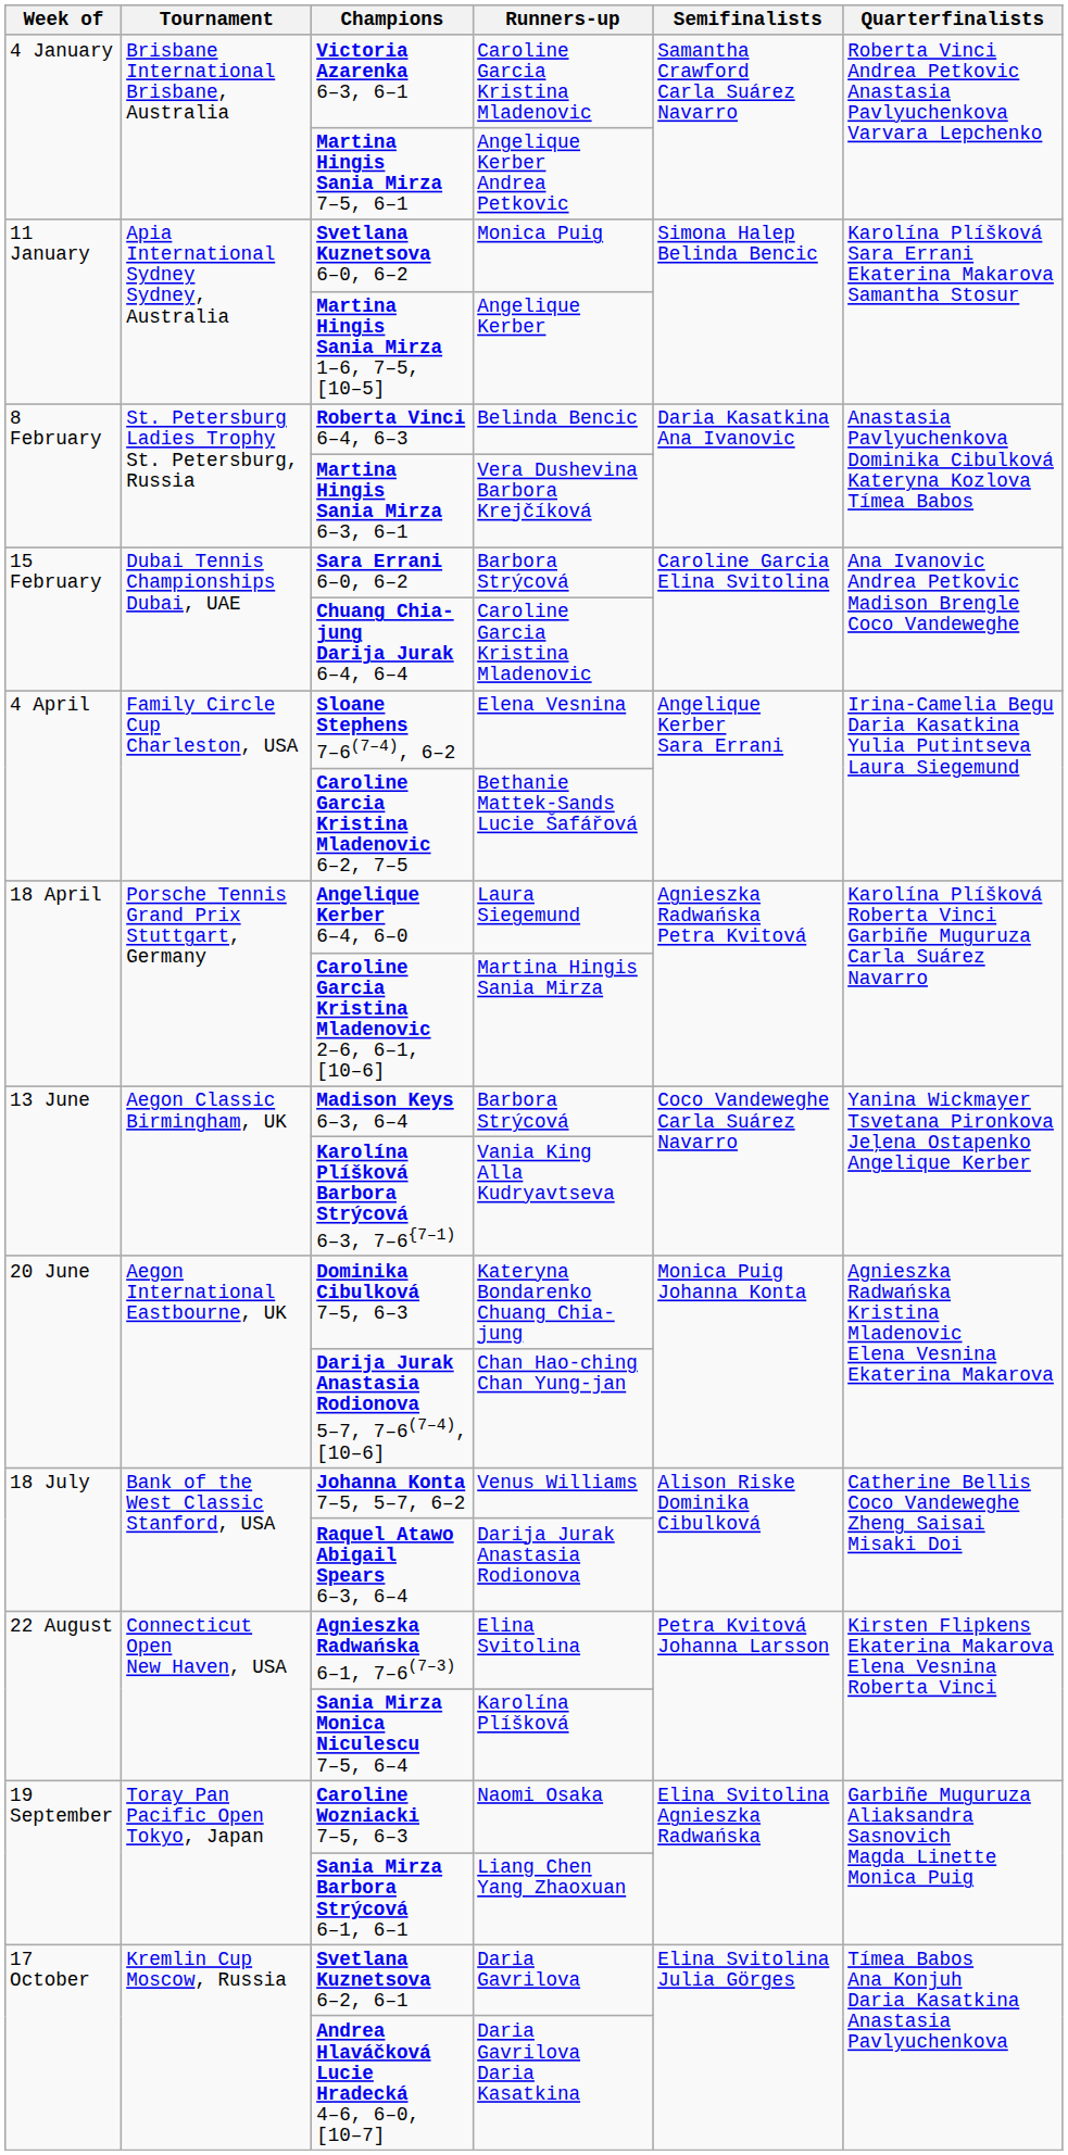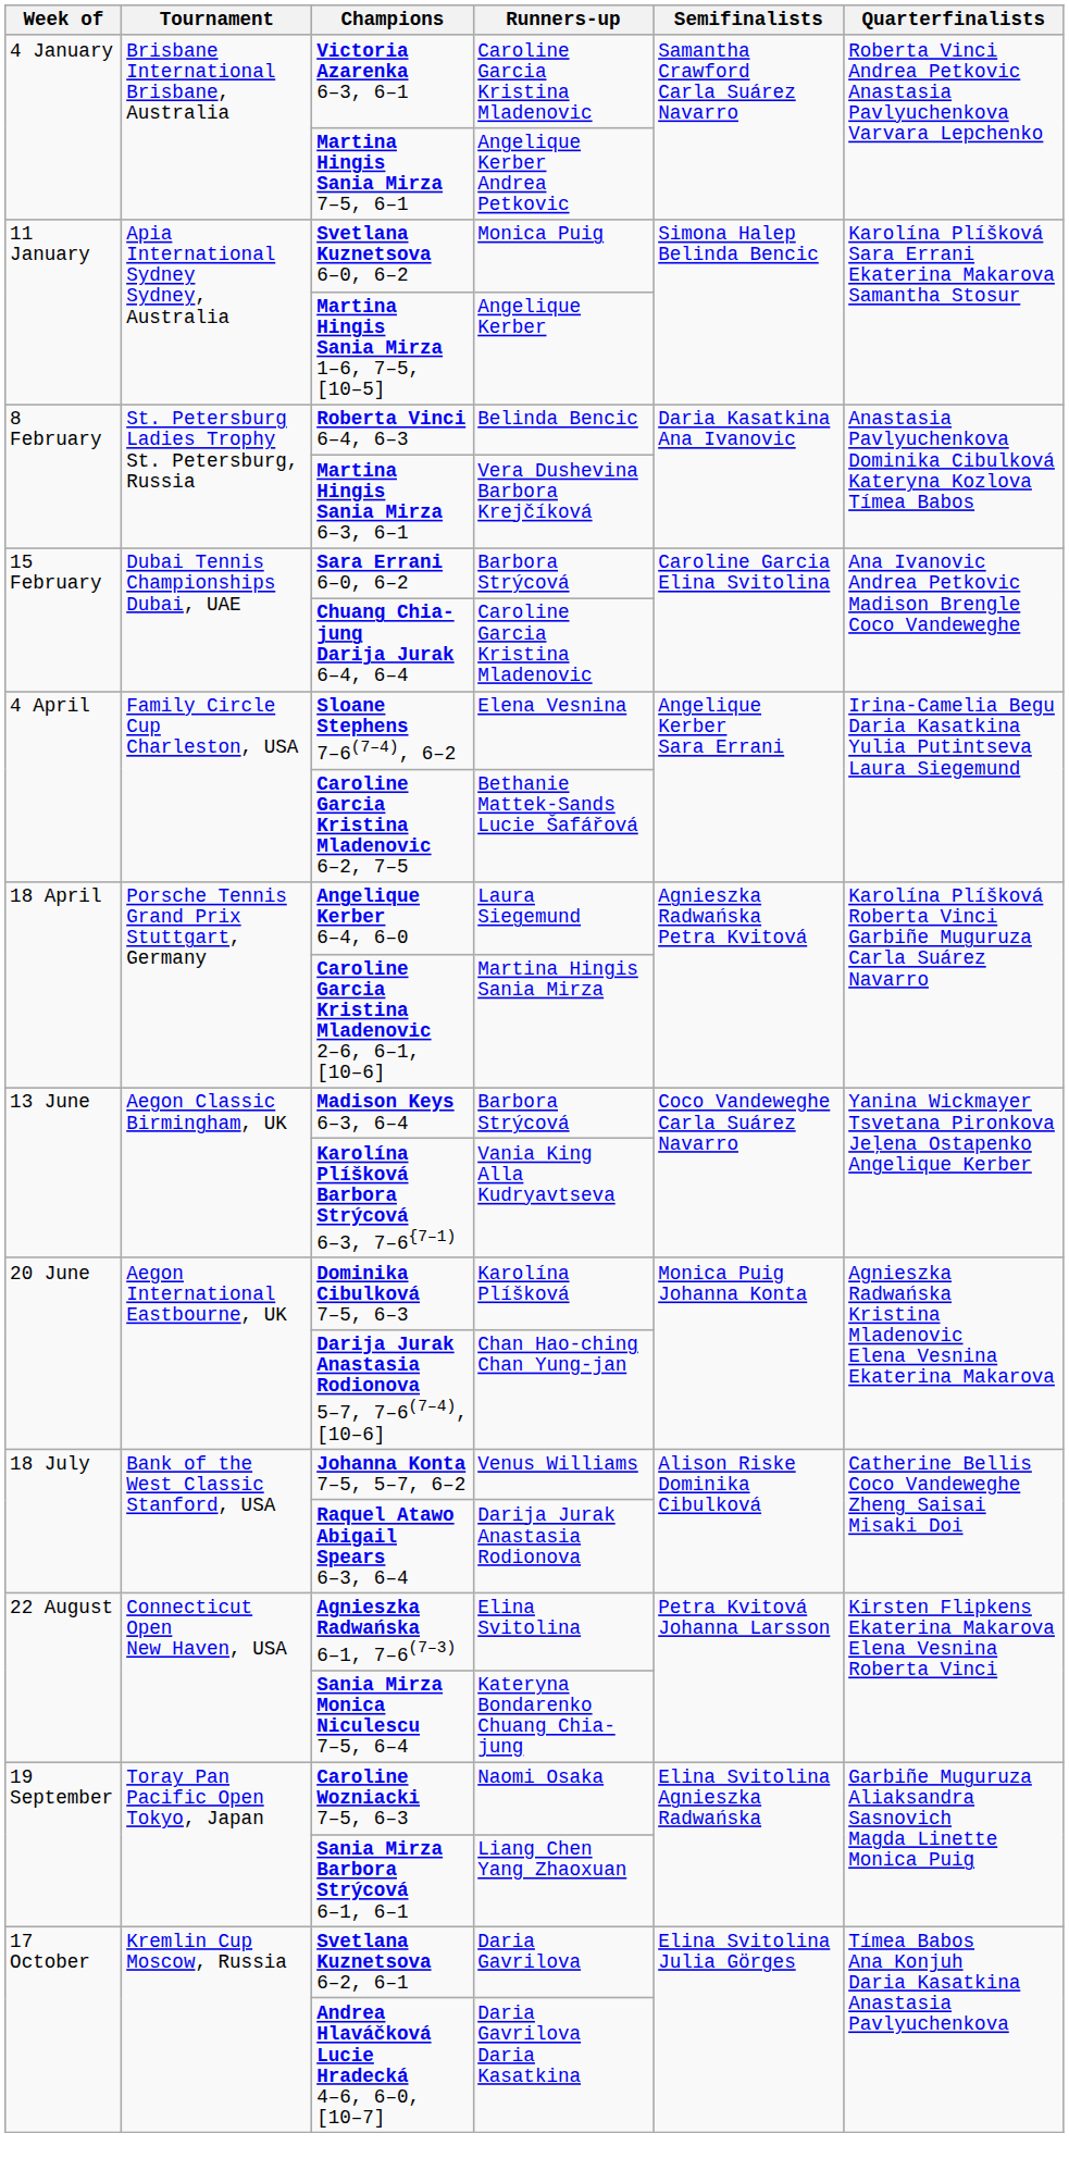Dominika Cibulková 7–5, 6–3 | Runners-up: Kateryna Bondarenko Chuang Chia-jung -> Karolína Plíšková
Sania Mirza Monica Niculescu 7–5, 6–4 | Runners-up: Karolína Plíšková -> Kateryna Bondarenko Chuang Chia-jung
